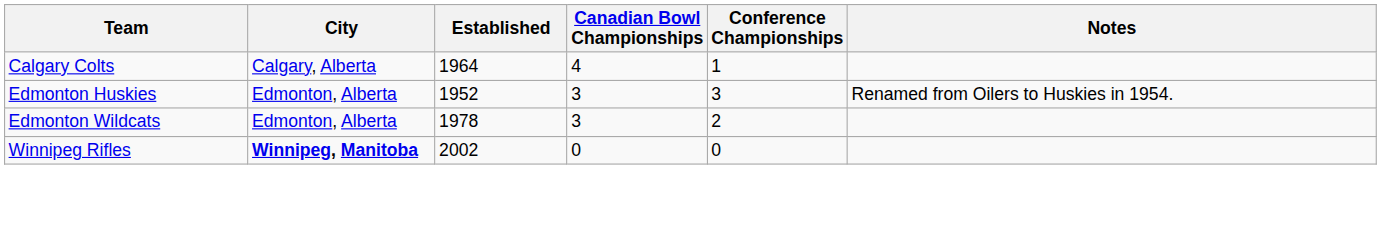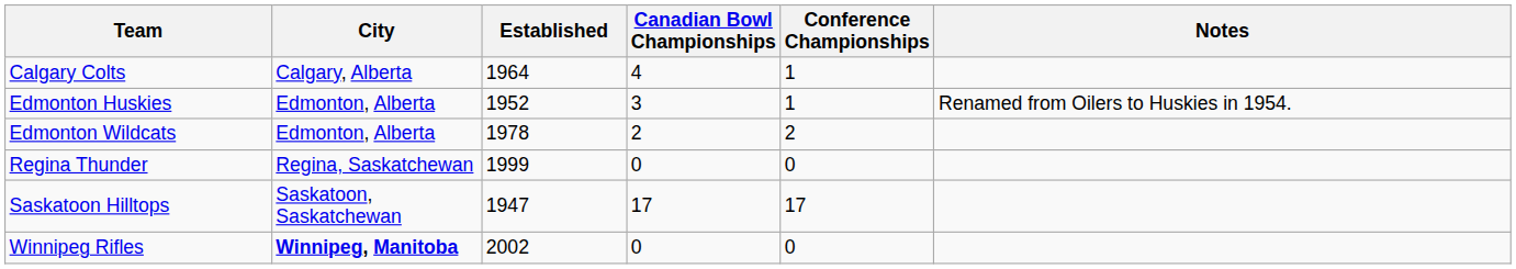Edmonton Huskies | Conference Championships: 3 -> 1
Edmonton Wildcats | Canadian Bowl Championships: 3 -> 2
+ row: Regina Thunder | Regina, Saskatchewan | 1999 | 0 | 0
+ row: Saskatoon Hilltops | Saskatoon, Saskatchewan | 1947 | 17 | 17
